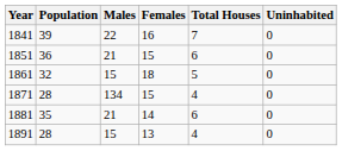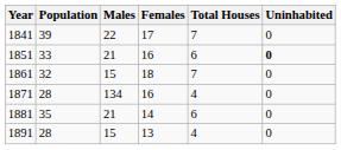1841 | Females: 16 -> 17
1851 | Population: 36 -> 33
1851 | Females: 15 -> 16
1851 | Uninhabited: normal -> bold
1861 | Total Houses: 5 -> 7
1871 | Females: 15 -> 16
